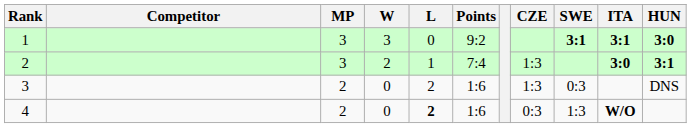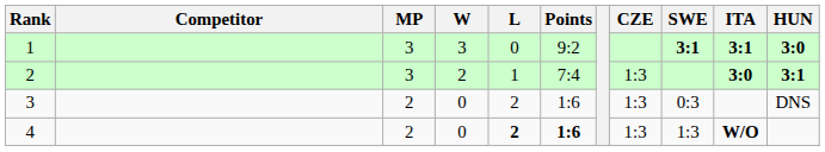4 | Points: normal -> bold
4 | CZE: 0:3 -> 1:3
